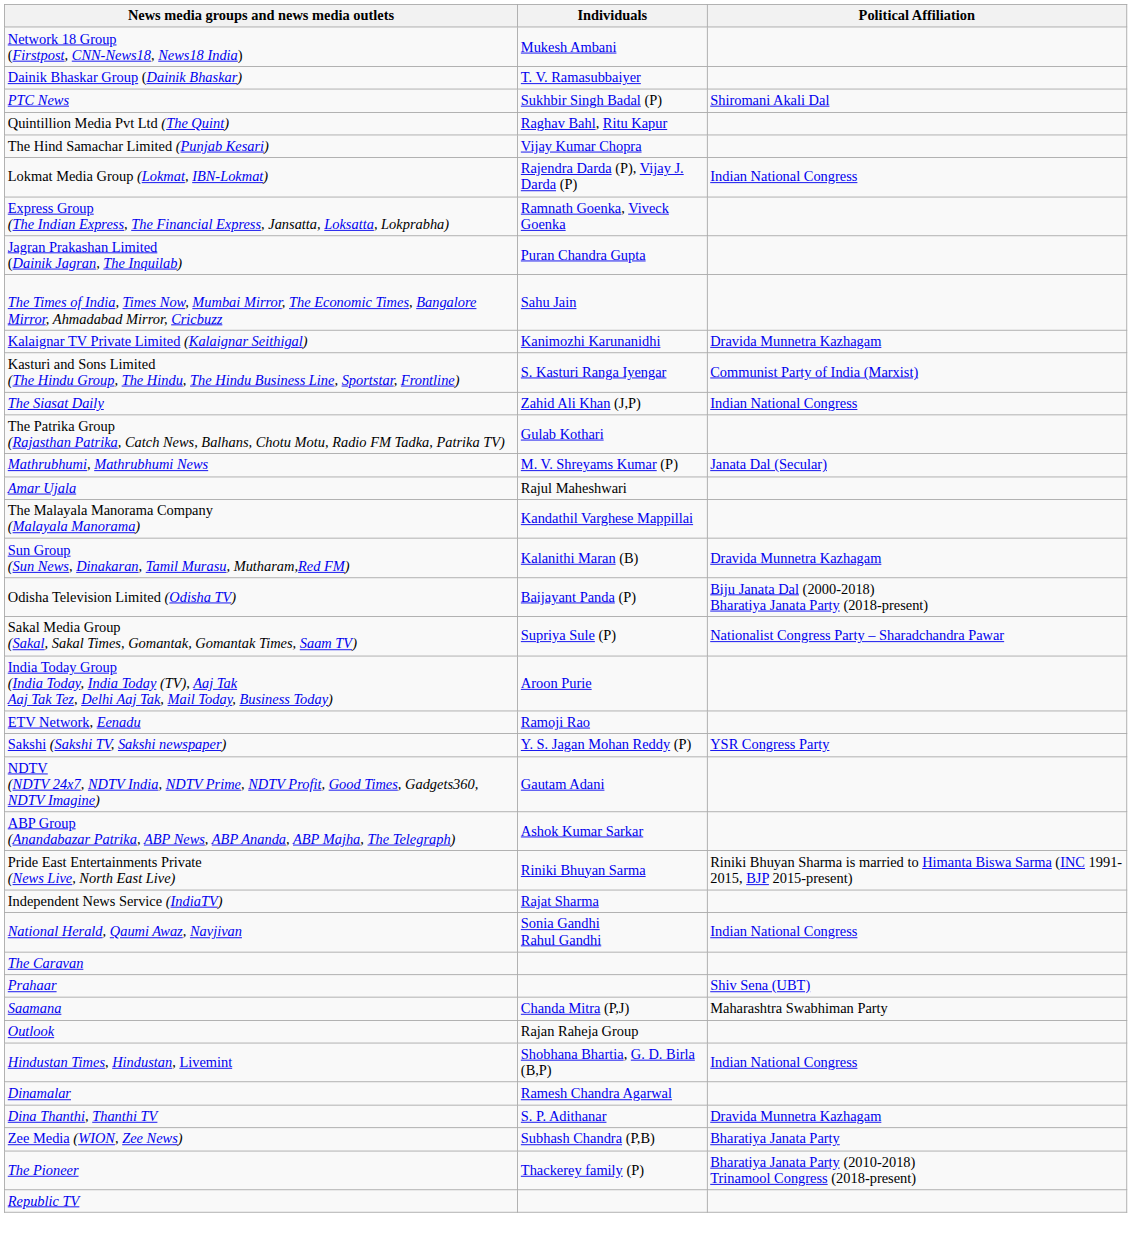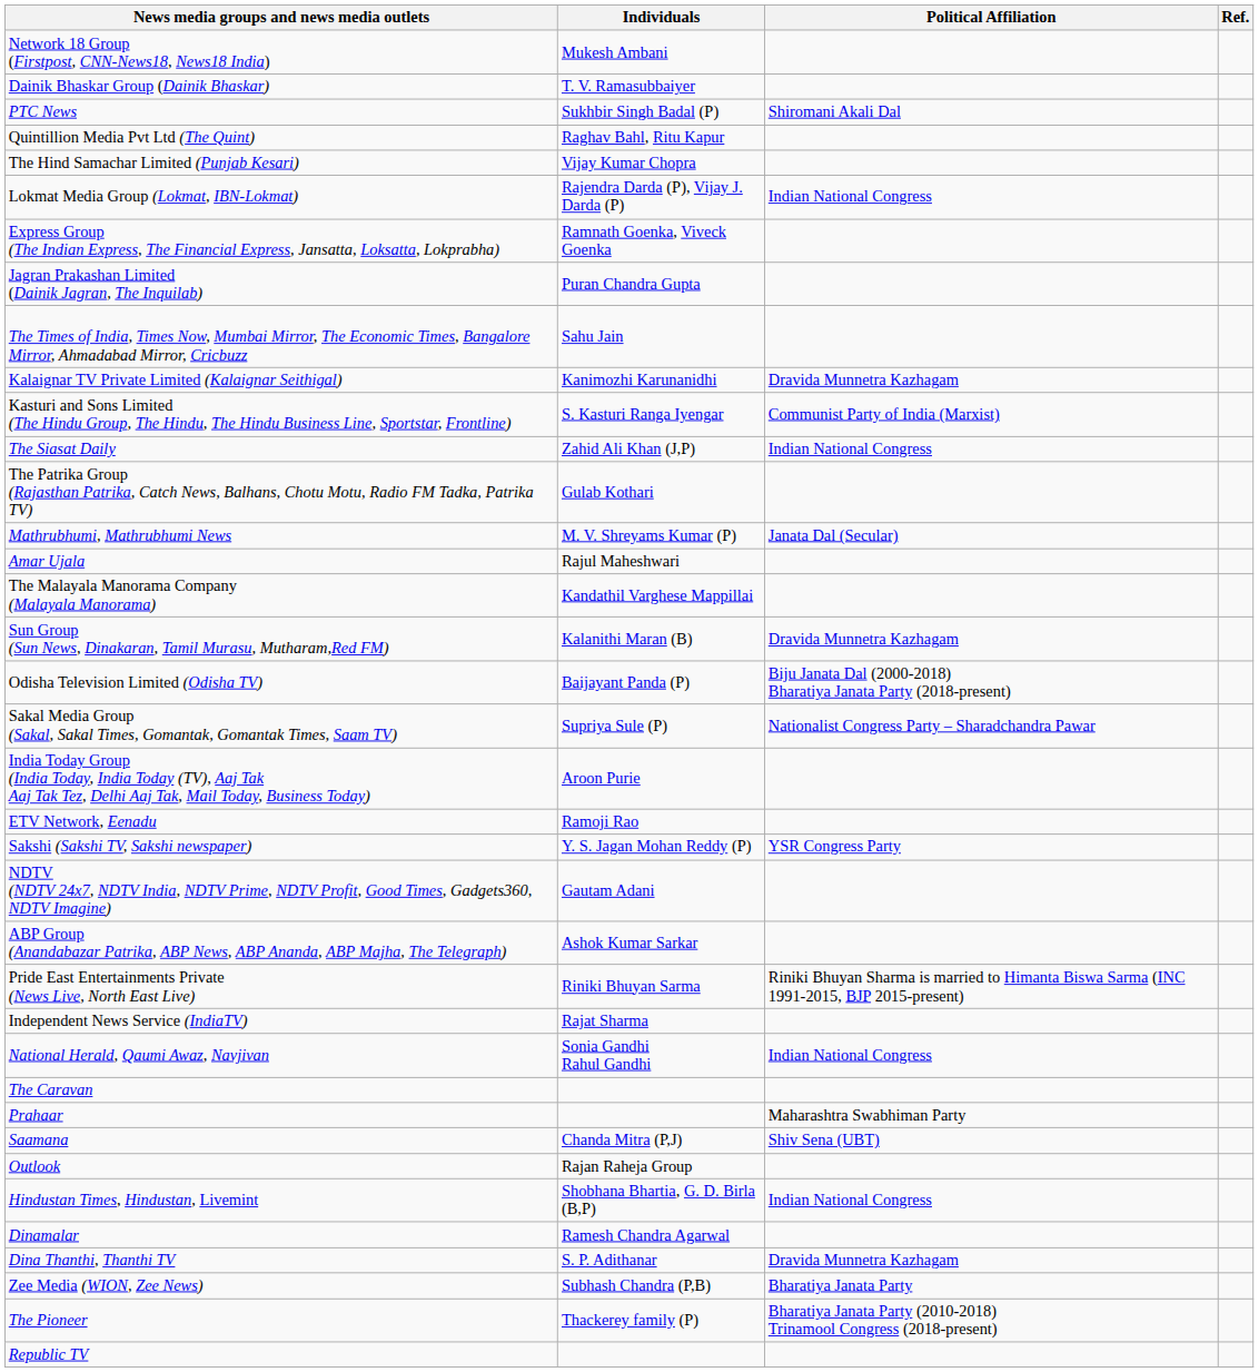+ column: Ref.
Prahaar | Political Affiliation: Shiv Sena (UBT) -> Maharashtra Swabhiman Party
Saamana | Political Affiliation: Maharashtra Swabhiman Party -> Shiv Sena (UBT)
